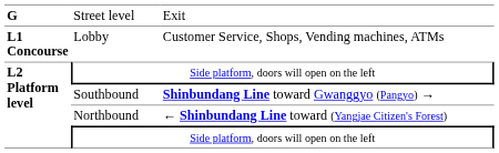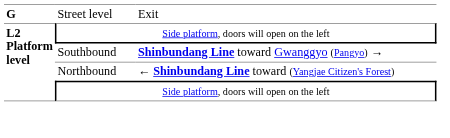- row: L1 Concourse | Lobby | Customer Service, Shops, Vending machines, ATMs
